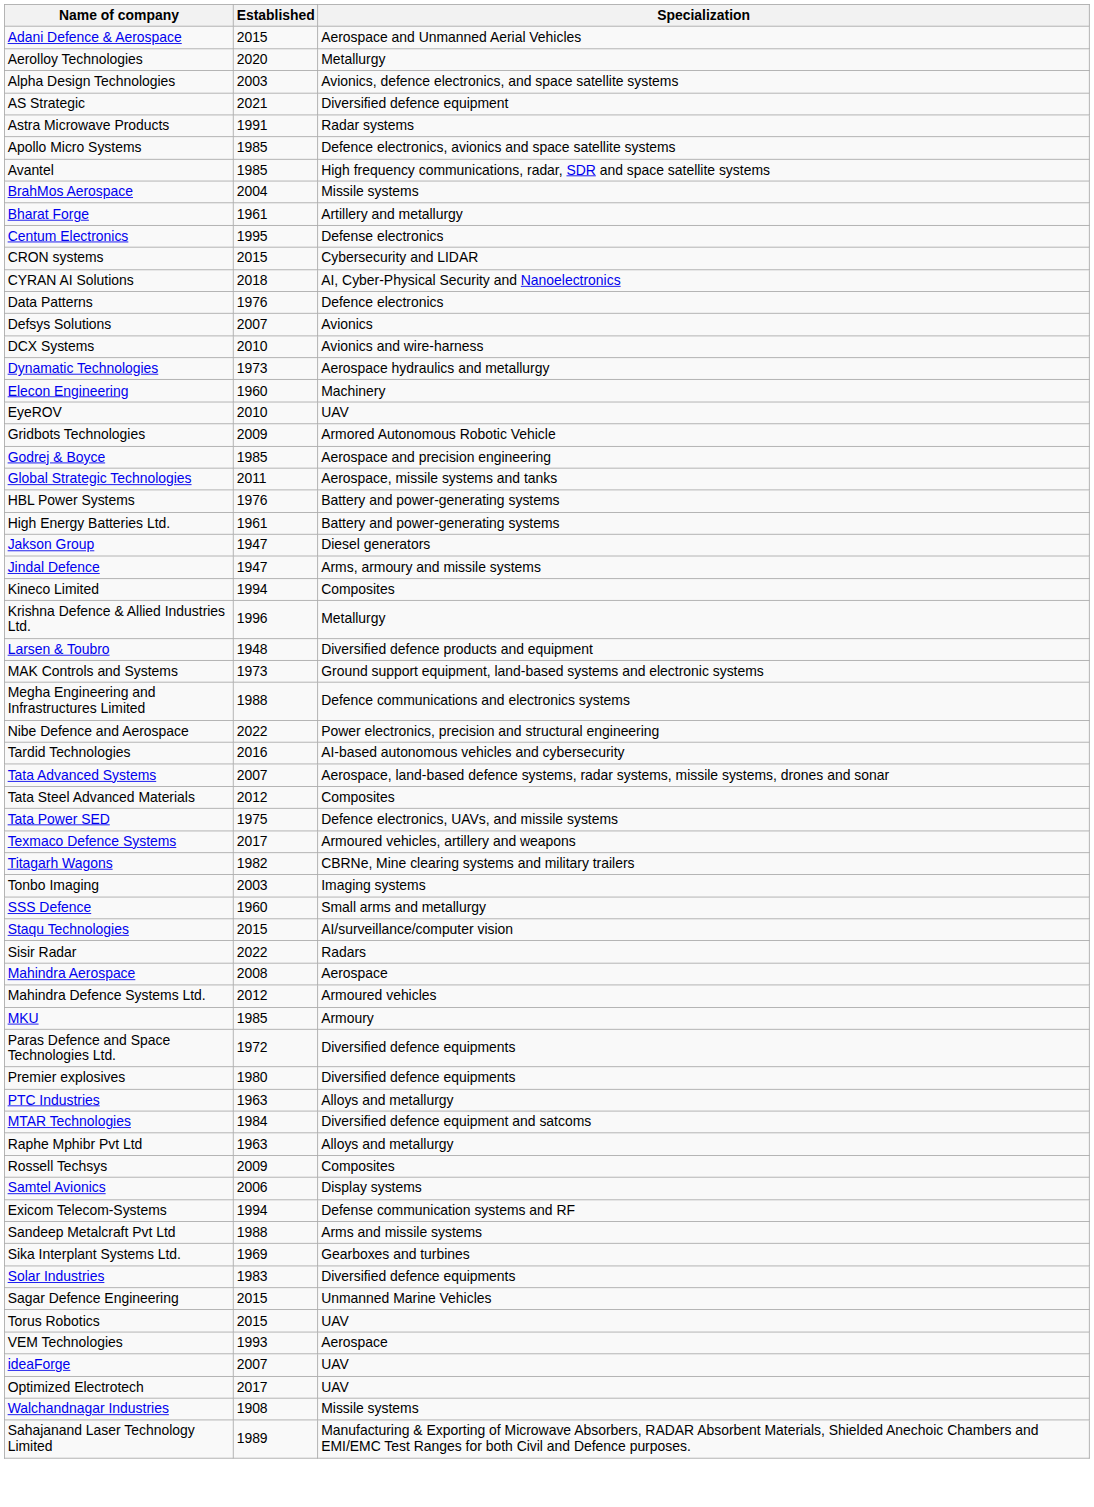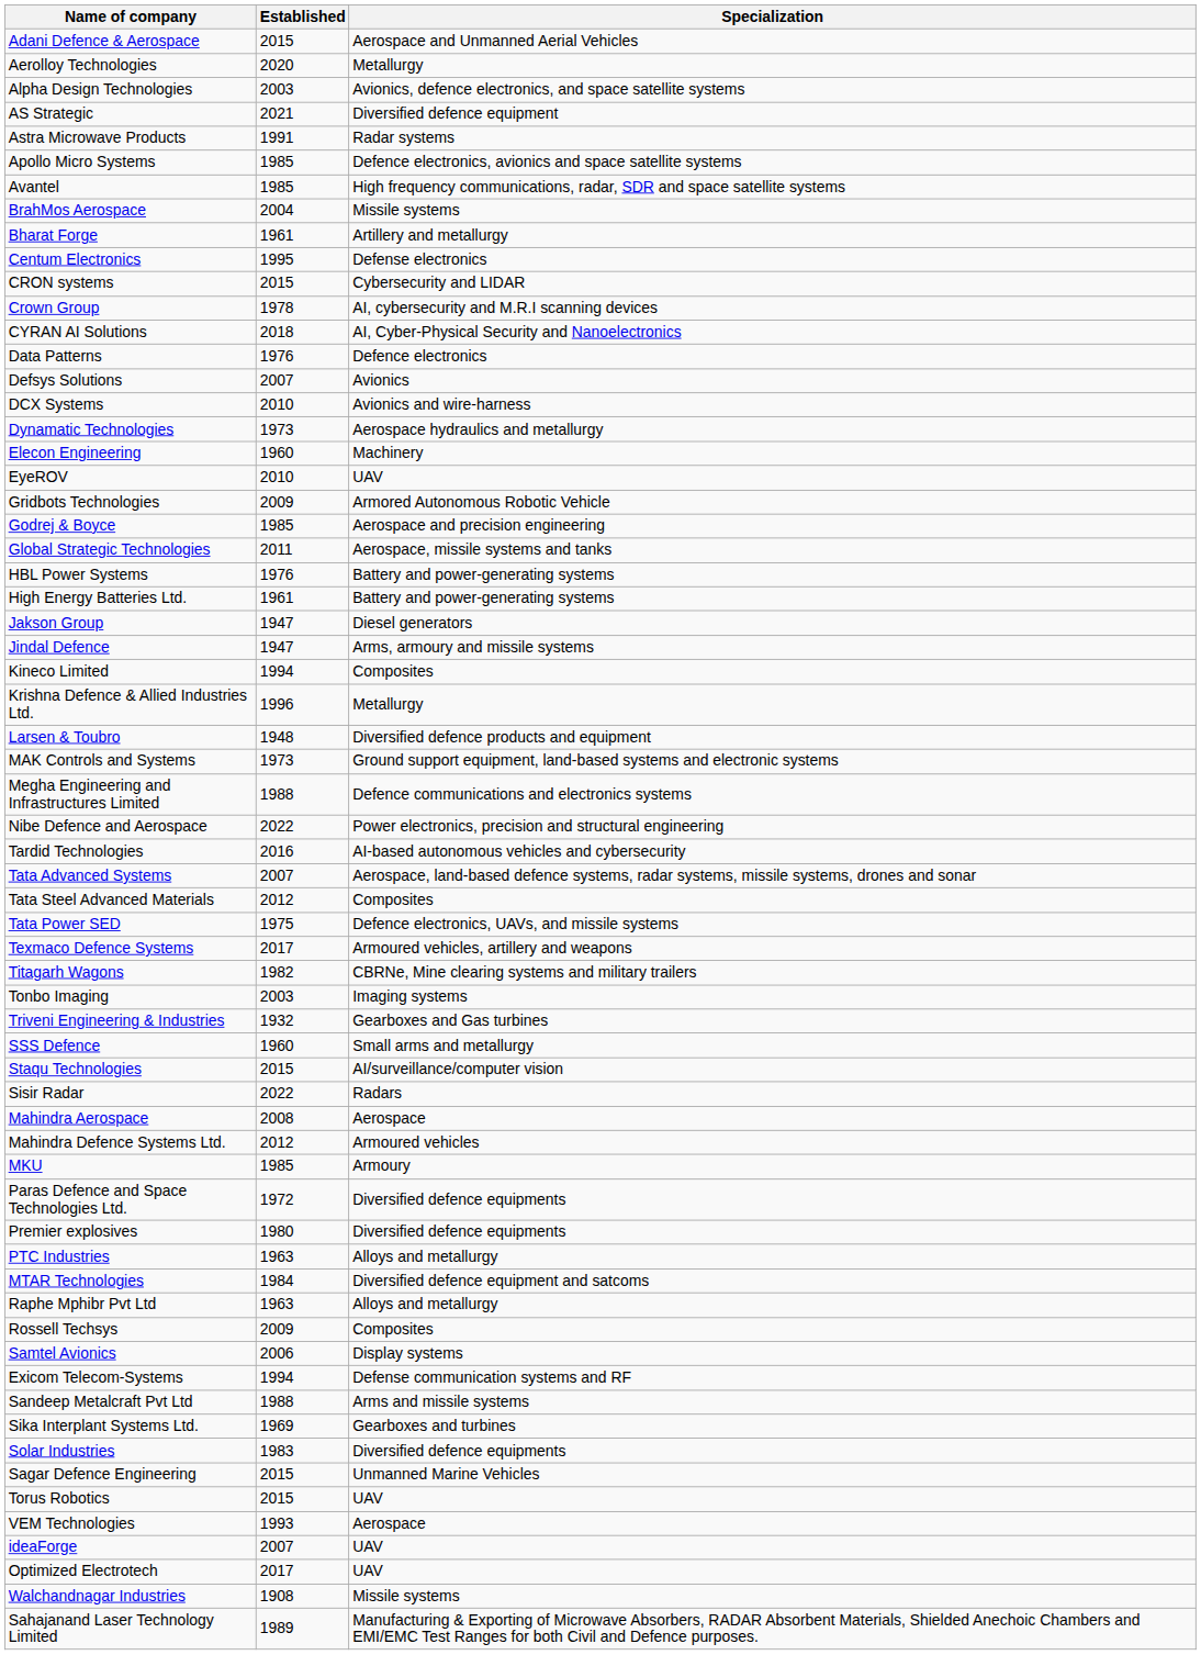+ row: Crown Group | 1978 | AI, cybersecurity and M.R.I scanning devices
+ row: Triveni Engineering & Industries | 1932 | Gearboxes and Gas turbines
